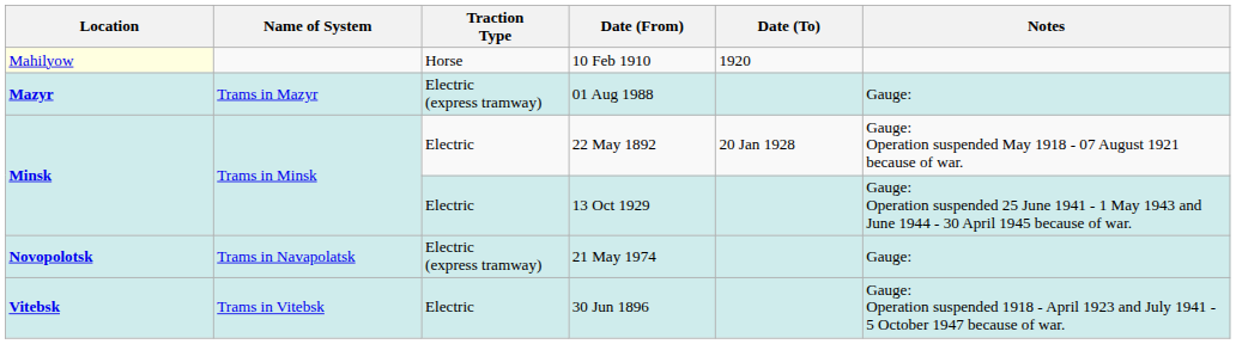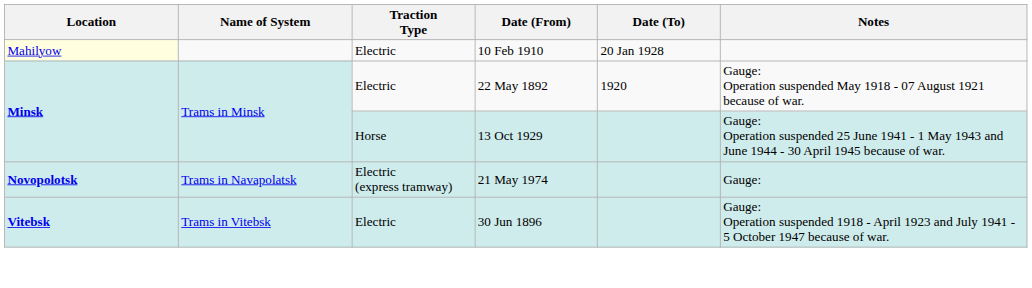10 Feb 1910 | Traction Type: Horse -> Electric
10 Feb 1910 | Date (To): 1920 -> 20 Jan 1928
- row: Mazyr | Trams in Mazyr | Electric (express tramway) | 01 Aug 1988 | Gauge:
22 May 1892 | Date (To): 20 Jan 1928 -> 1920
13 Oct 1929 | Traction Type: Electric -> Horse
